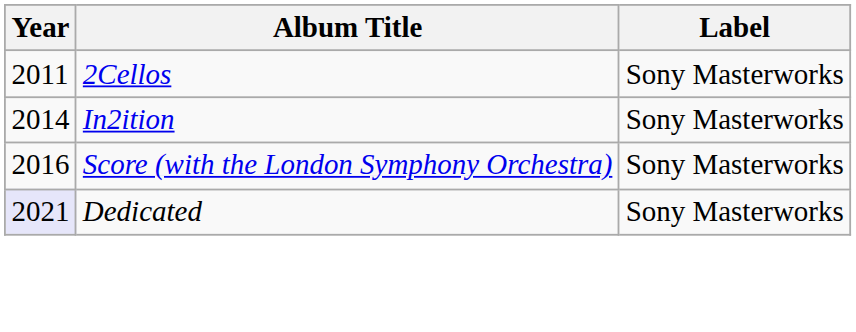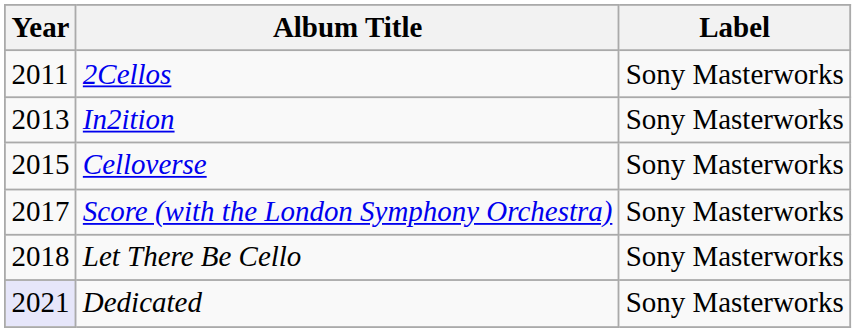In2ition | Year: 2014 -> 2013
+ row: 2015 | Celloverse | Sony Masterworks
Score (with the London Symphony Orchestra) | Year: 2016 -> 2017
+ row: 2018 | Let There Be Cello | Sony Masterworks
